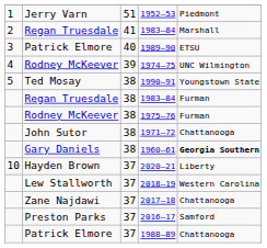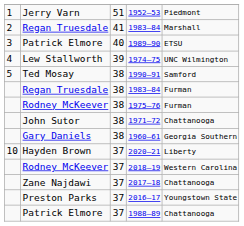1974–75 | column 2: Rodney McKeever -> Lew Stallworth
1990–91 | column 5: Youngstown State -> Samford
1960–61 | column 5: bold -> normal
2018–19 | column 2: Lew Stallworth -> Rodney McKeever
2016–17 | column 5: Samford -> Youngstown State
